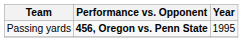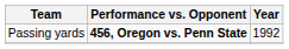Passing yards | Year: 1995 -> 1992
